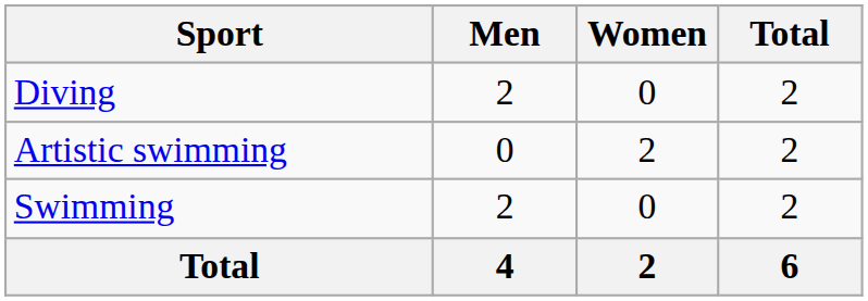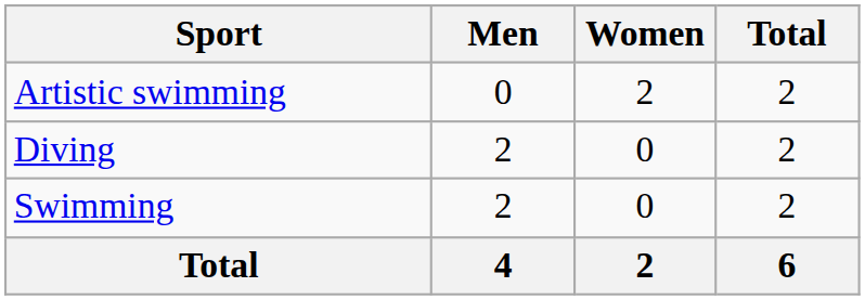rows swapped: Artistic swimming <-> Diving
